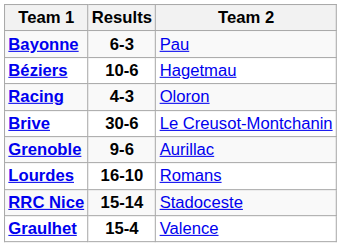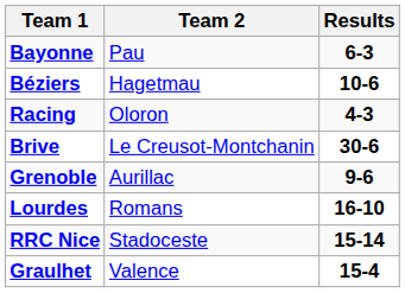columns swapped: Team 2 <-> Results
